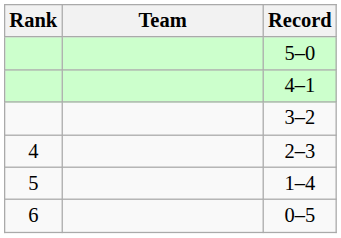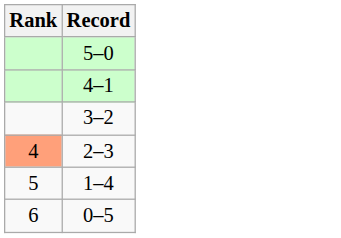- column: Team
2–3 | Rank: no background -> lightsalmon background
